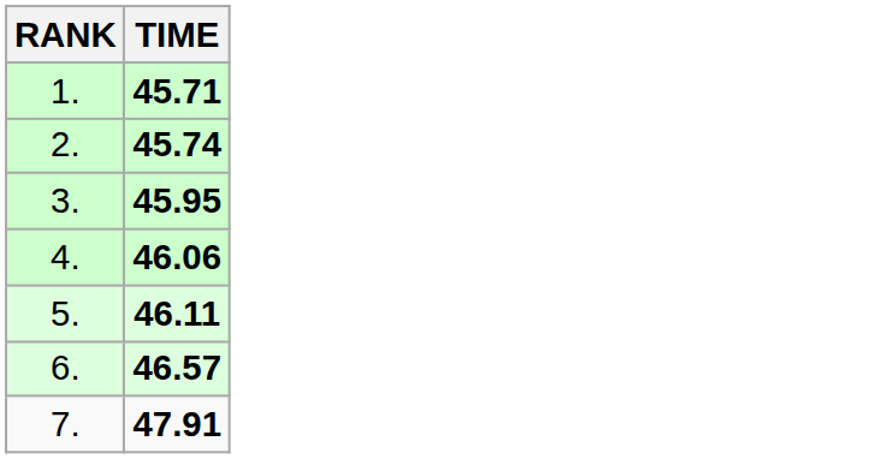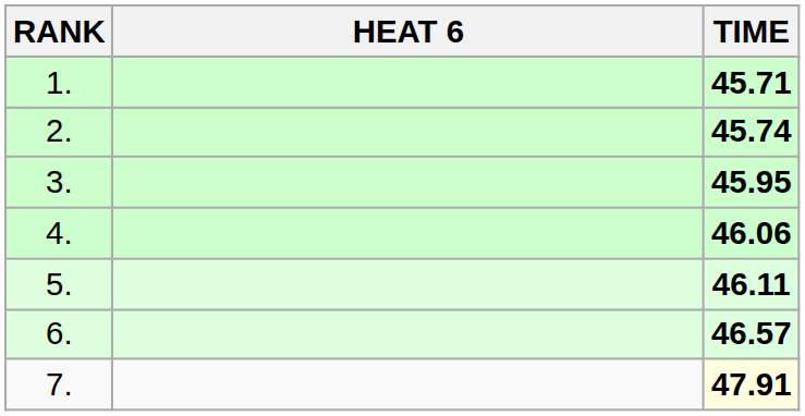+ column: HEAT 6
7. | TIME: no background -> lightyellow background
